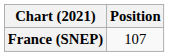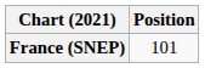France (SNEP) | Position: 107 -> 101
